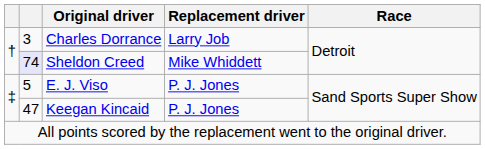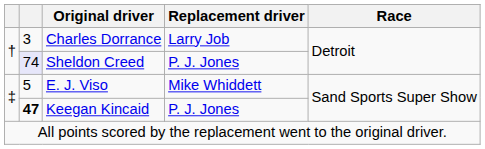Sheldon Creed | Replacement driver: Mike Whiddett -> P. J. Jones
E. J. Viso | Replacement driver: P. J. Jones -> Mike Whiddett
Keegan Kincaid | column 2: normal -> bold
